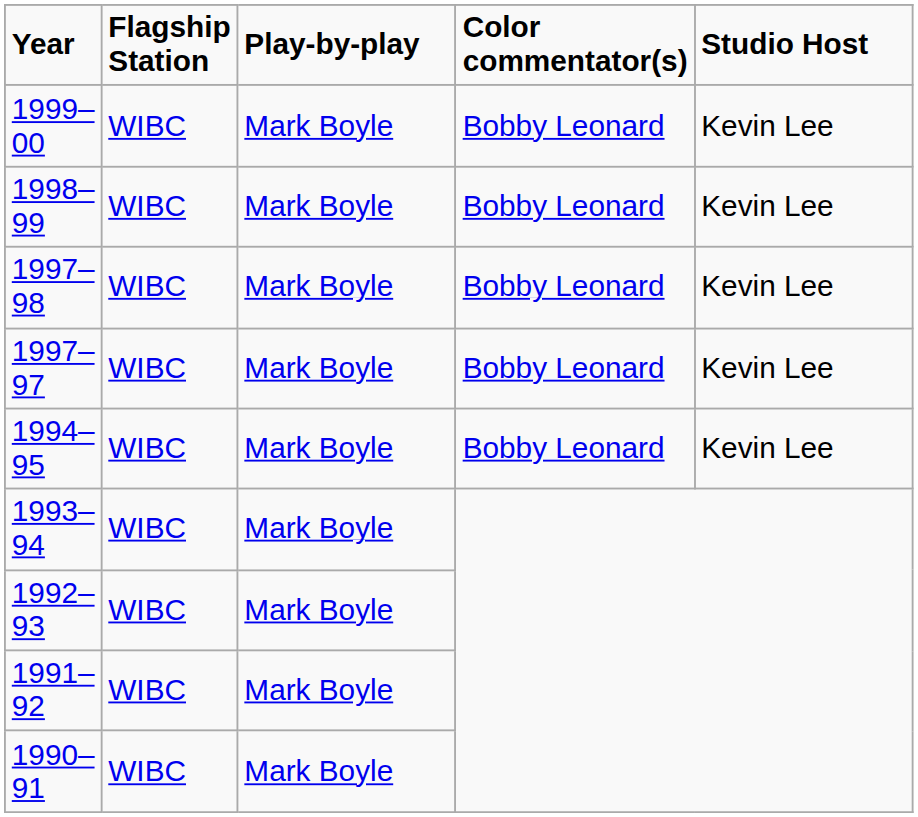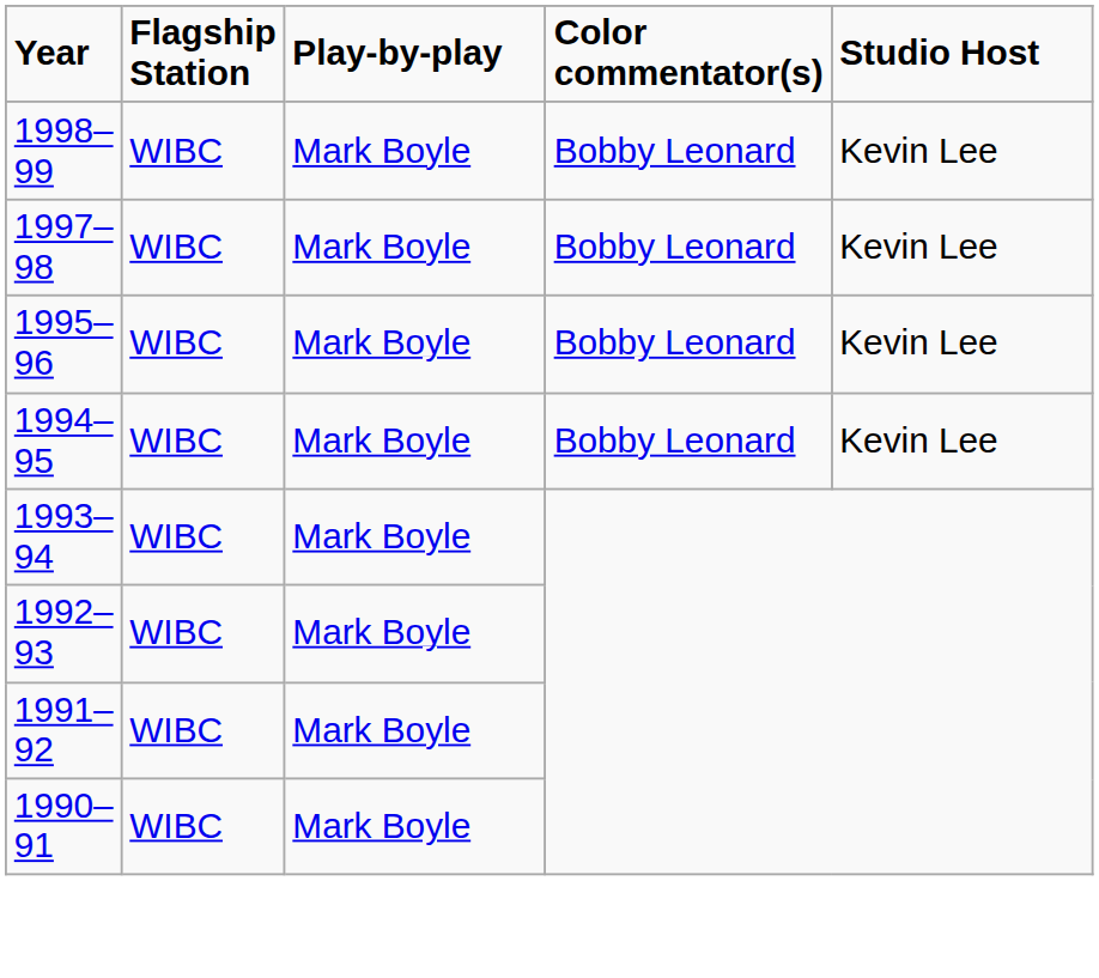- row: 1999–00 | WIBC | Mark Boyle | Bobby Leonard | Kevin Lee
- row: 1997–97 | WIBC | Mark Boyle | Bobby Leonard | Kevin Lee
+ row: 1995–96 | WIBC | Mark Boyle | Bobby Leonard | Kevin Lee
